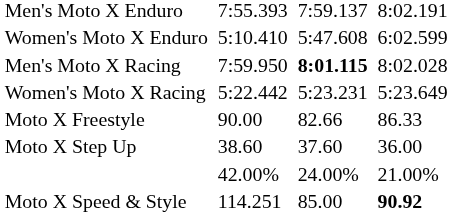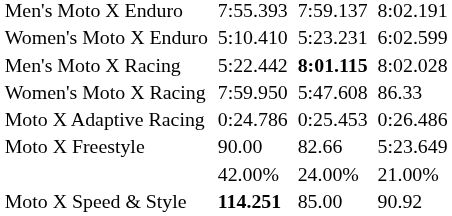Women's Moto X Enduro | column 5: 5:47.608 -> 5:23.231
Men's Moto X Racing | column 3: 7:59.950 -> 5:22.442
Women's Moto X Racing | column 3: 5:22.442 -> 7:59.950
Women's Moto X Racing | column 5: 5:23.231 -> 5:47.608
Women's Moto X Racing | column 7: 5:23.649 -> 86.33
+ row: Moto X Adaptive Racing | 0:24.786 | 0:25.453 | 0:26.486
Moto X Freestyle | column 7: 86.33 -> 5:23.649
- row: Moto X Step Up | 38.60 | 37.60 | 36.00
Moto X Speed & Style | column 3: normal -> bold
Moto X Speed & Style | column 7: bold -> normal
